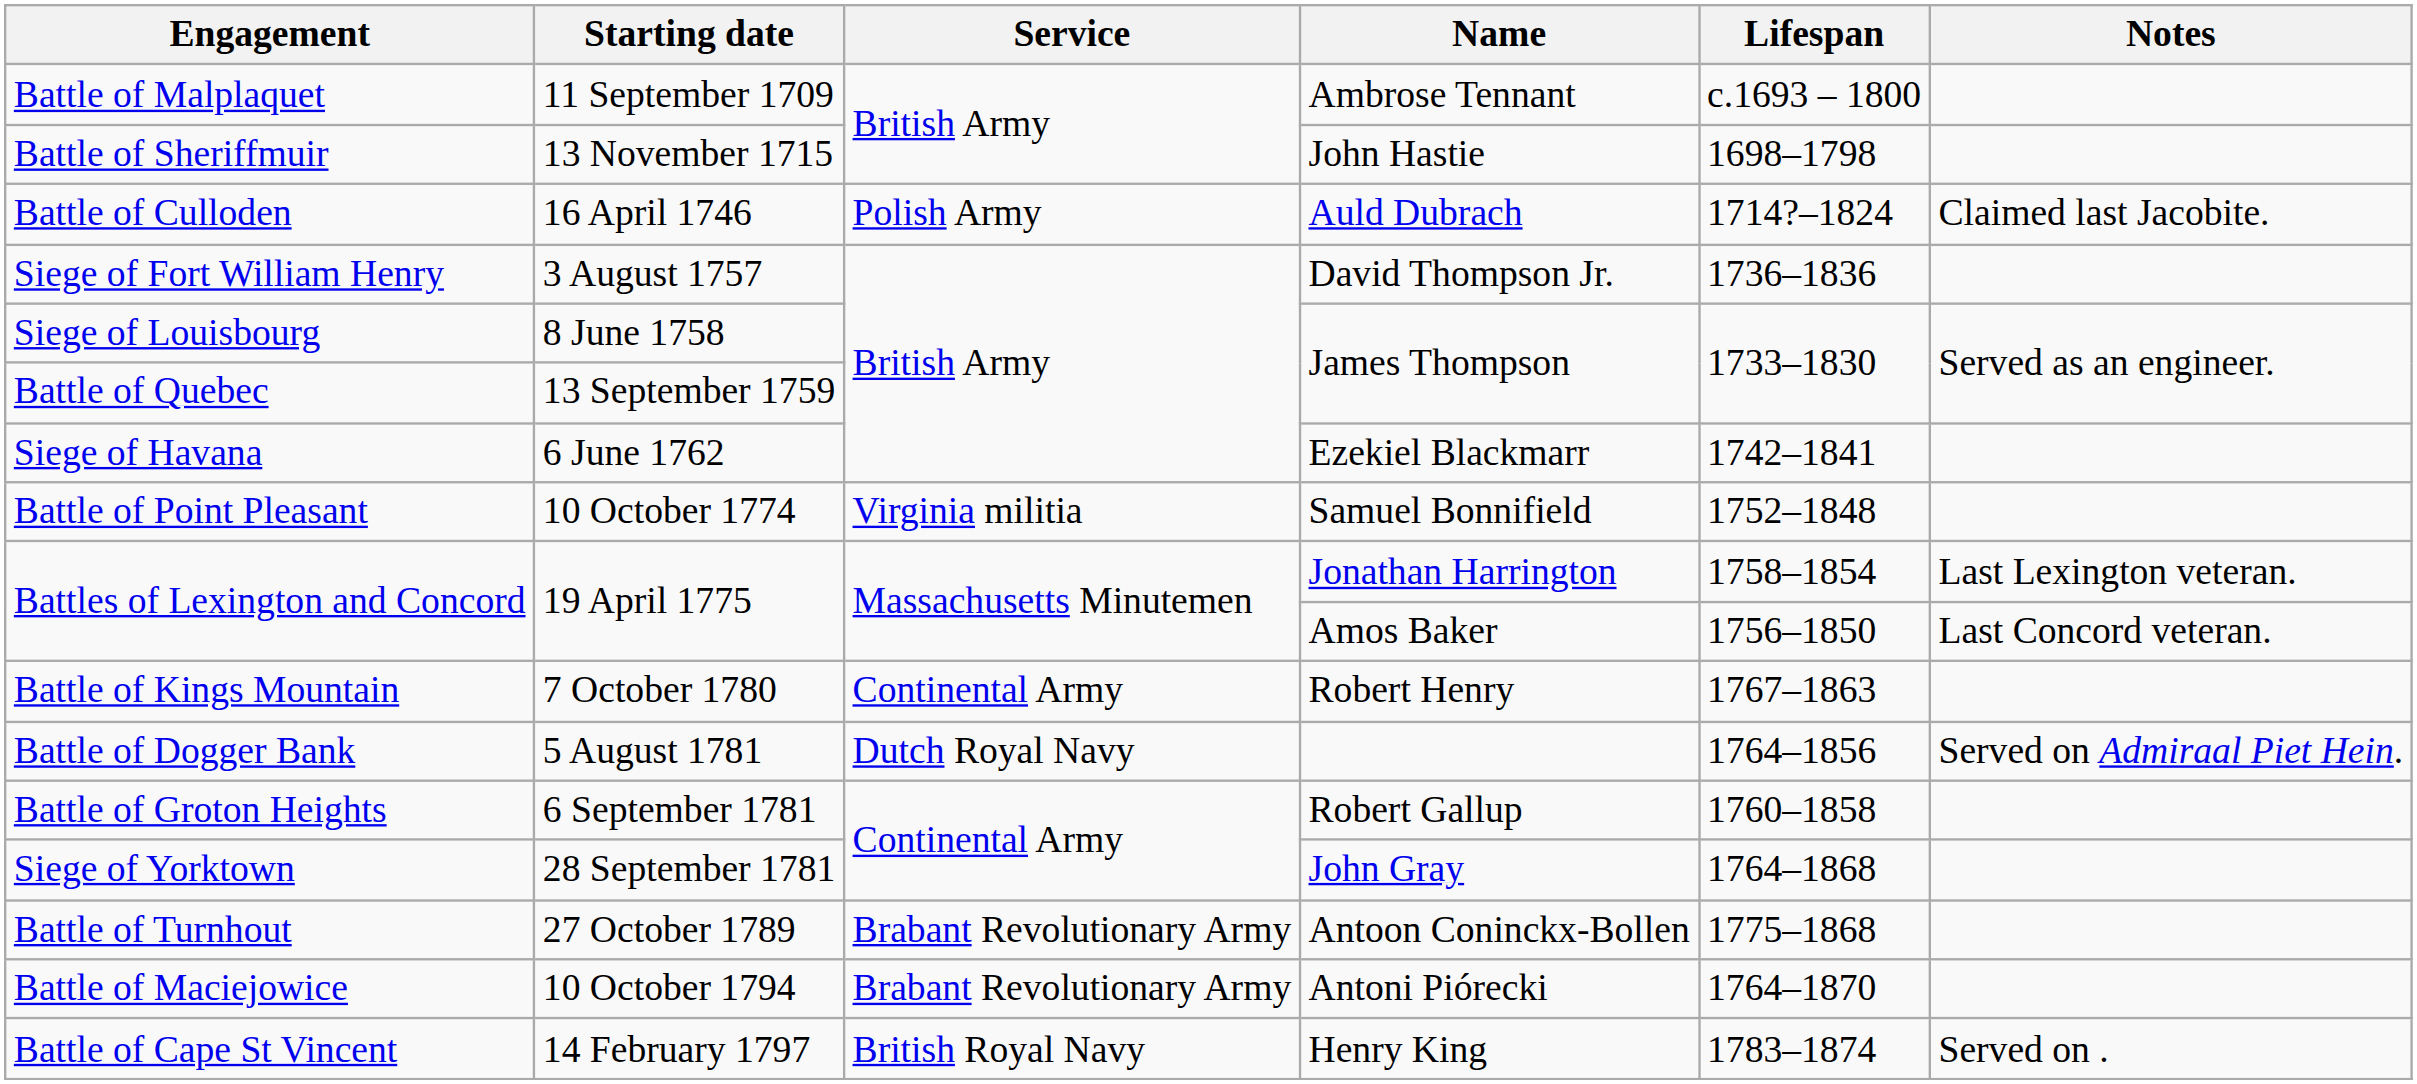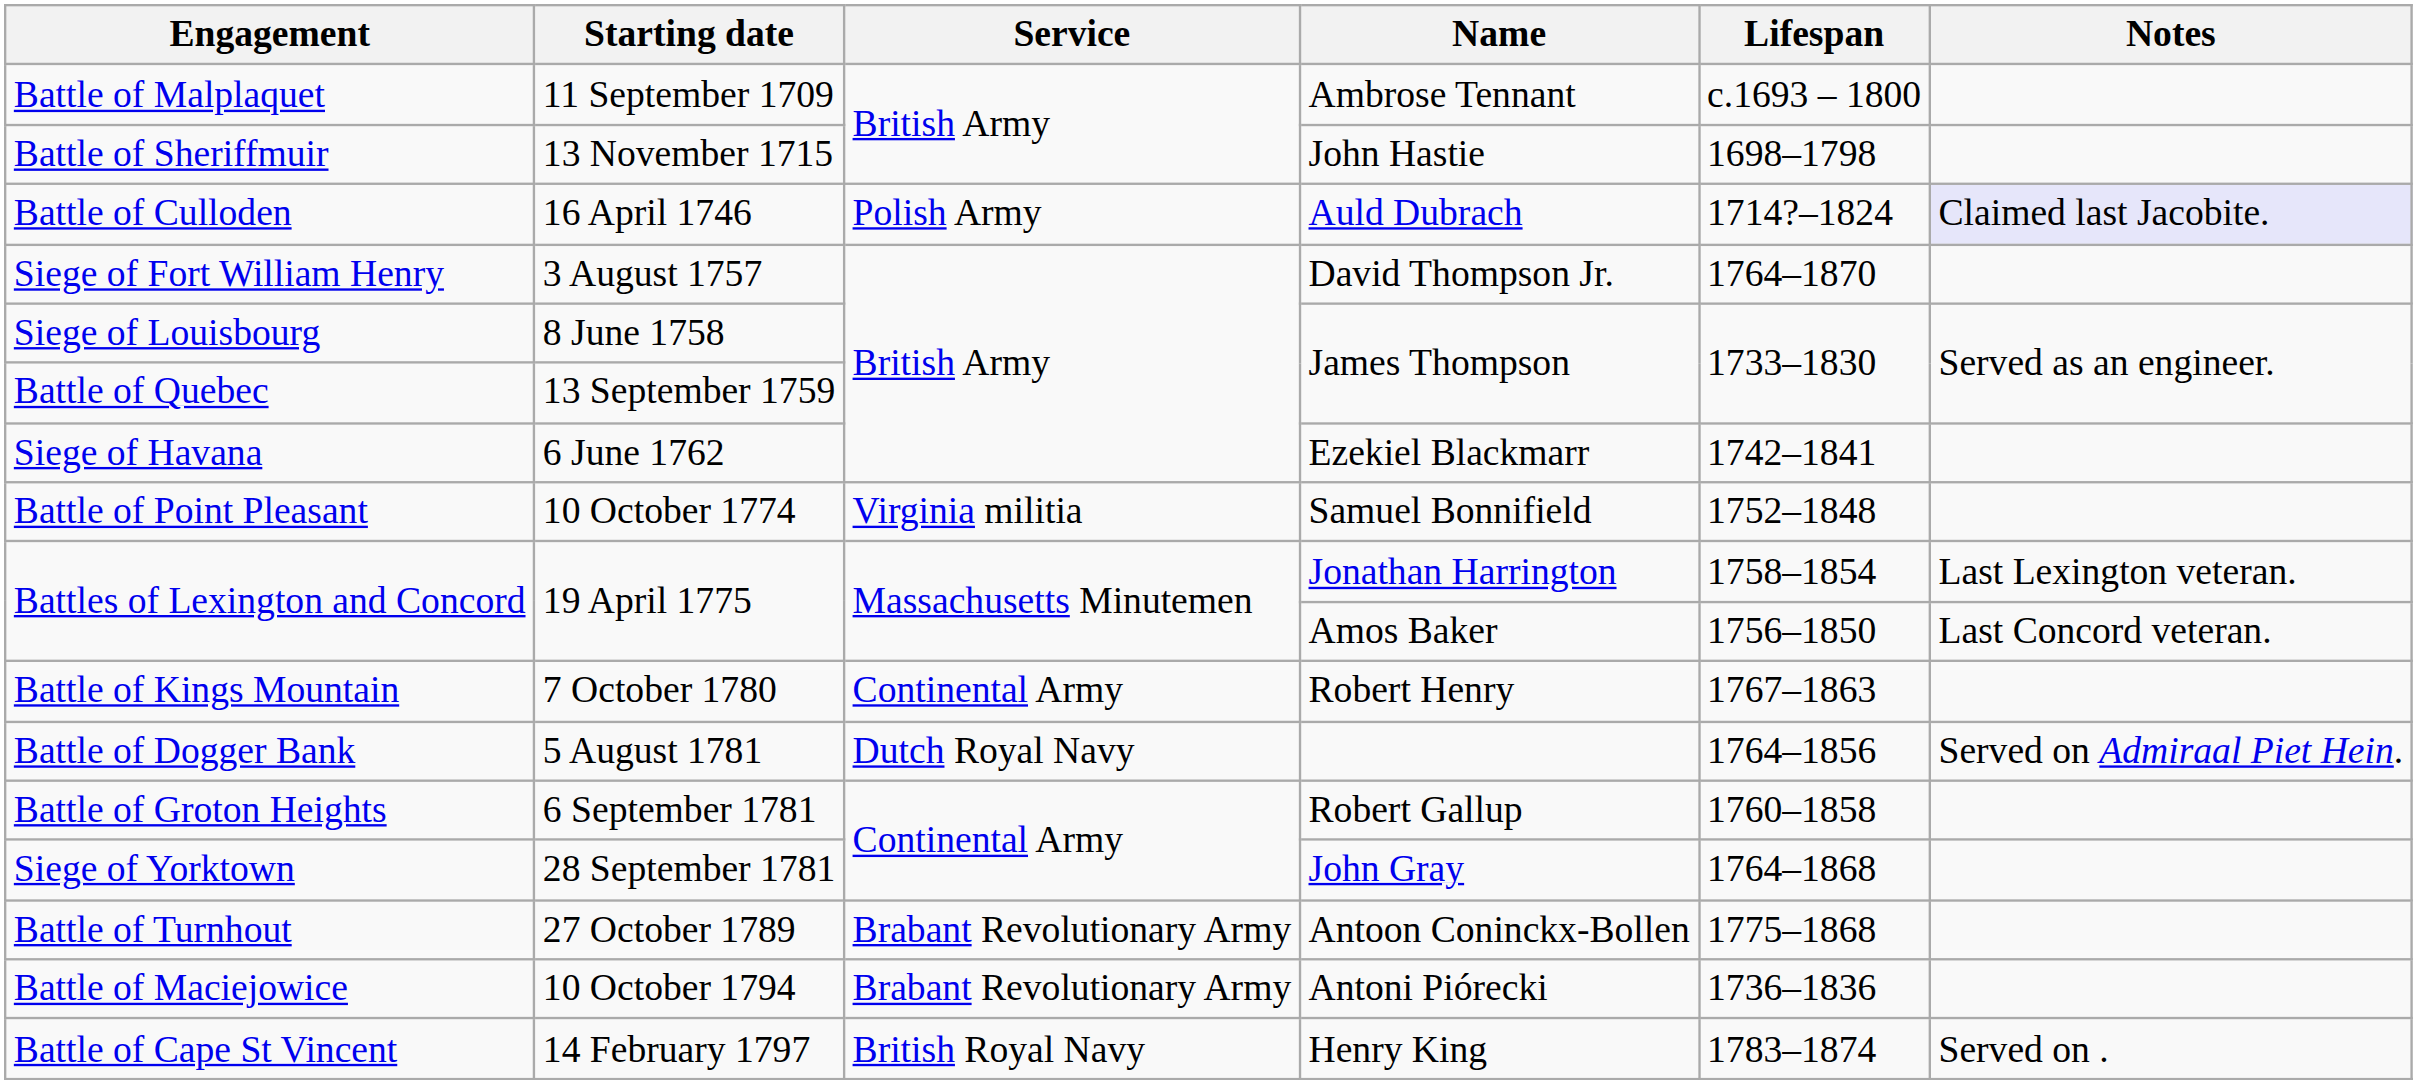Battle of Culloden | Notes: no background -> lavender background
Siege of Fort William Henry | Lifespan: 1736–1836 -> 1764–1870
Battle of Maciejowice | Lifespan: 1764–1870 -> 1736–1836
